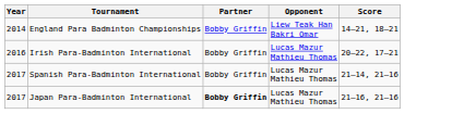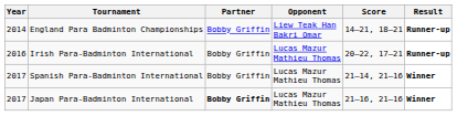+ column: Result | Runner-up | Runner-up | Winner | Winner
